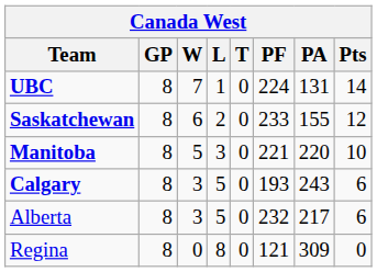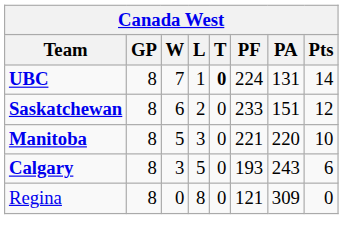UBC | T: normal -> bold
Saskatchewan | PA: 155 -> 151
- row: Alberta | 8 | 3 | 5 | 0 | 232 | 217 | 6
